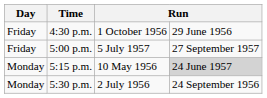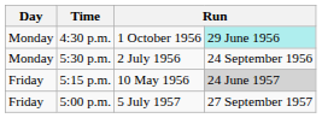4:30 p.m. | Day: Friday -> Monday
4:30 p.m. | column 4: no background -> paleturquoise background
rows swapped: 5:30 p.m. <-> 5:00 p.m.
5:15 p.m. | Day: Monday -> Friday
